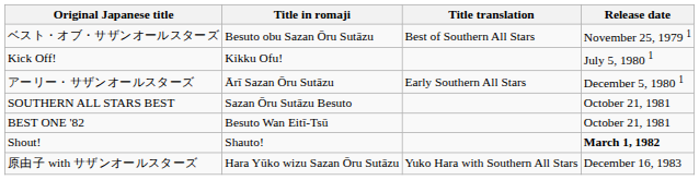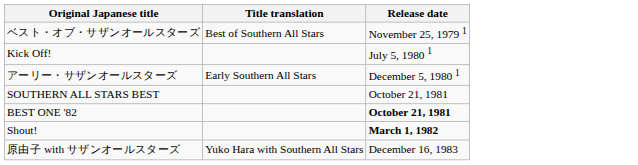- column: Title in romaji | Besuto obu Sazan Ōru Sutāzu | Kikku Ofu! | Ārī Sazan Ōru Sutāzu | Sazan Ōru Sutāzu Besuto | Besuto Wan Eitī-Tsū | Shauto! | Hara Yūko wizu Sazan Ōru Sutāzu
BEST ONE '82 | Release date: normal -> bold
